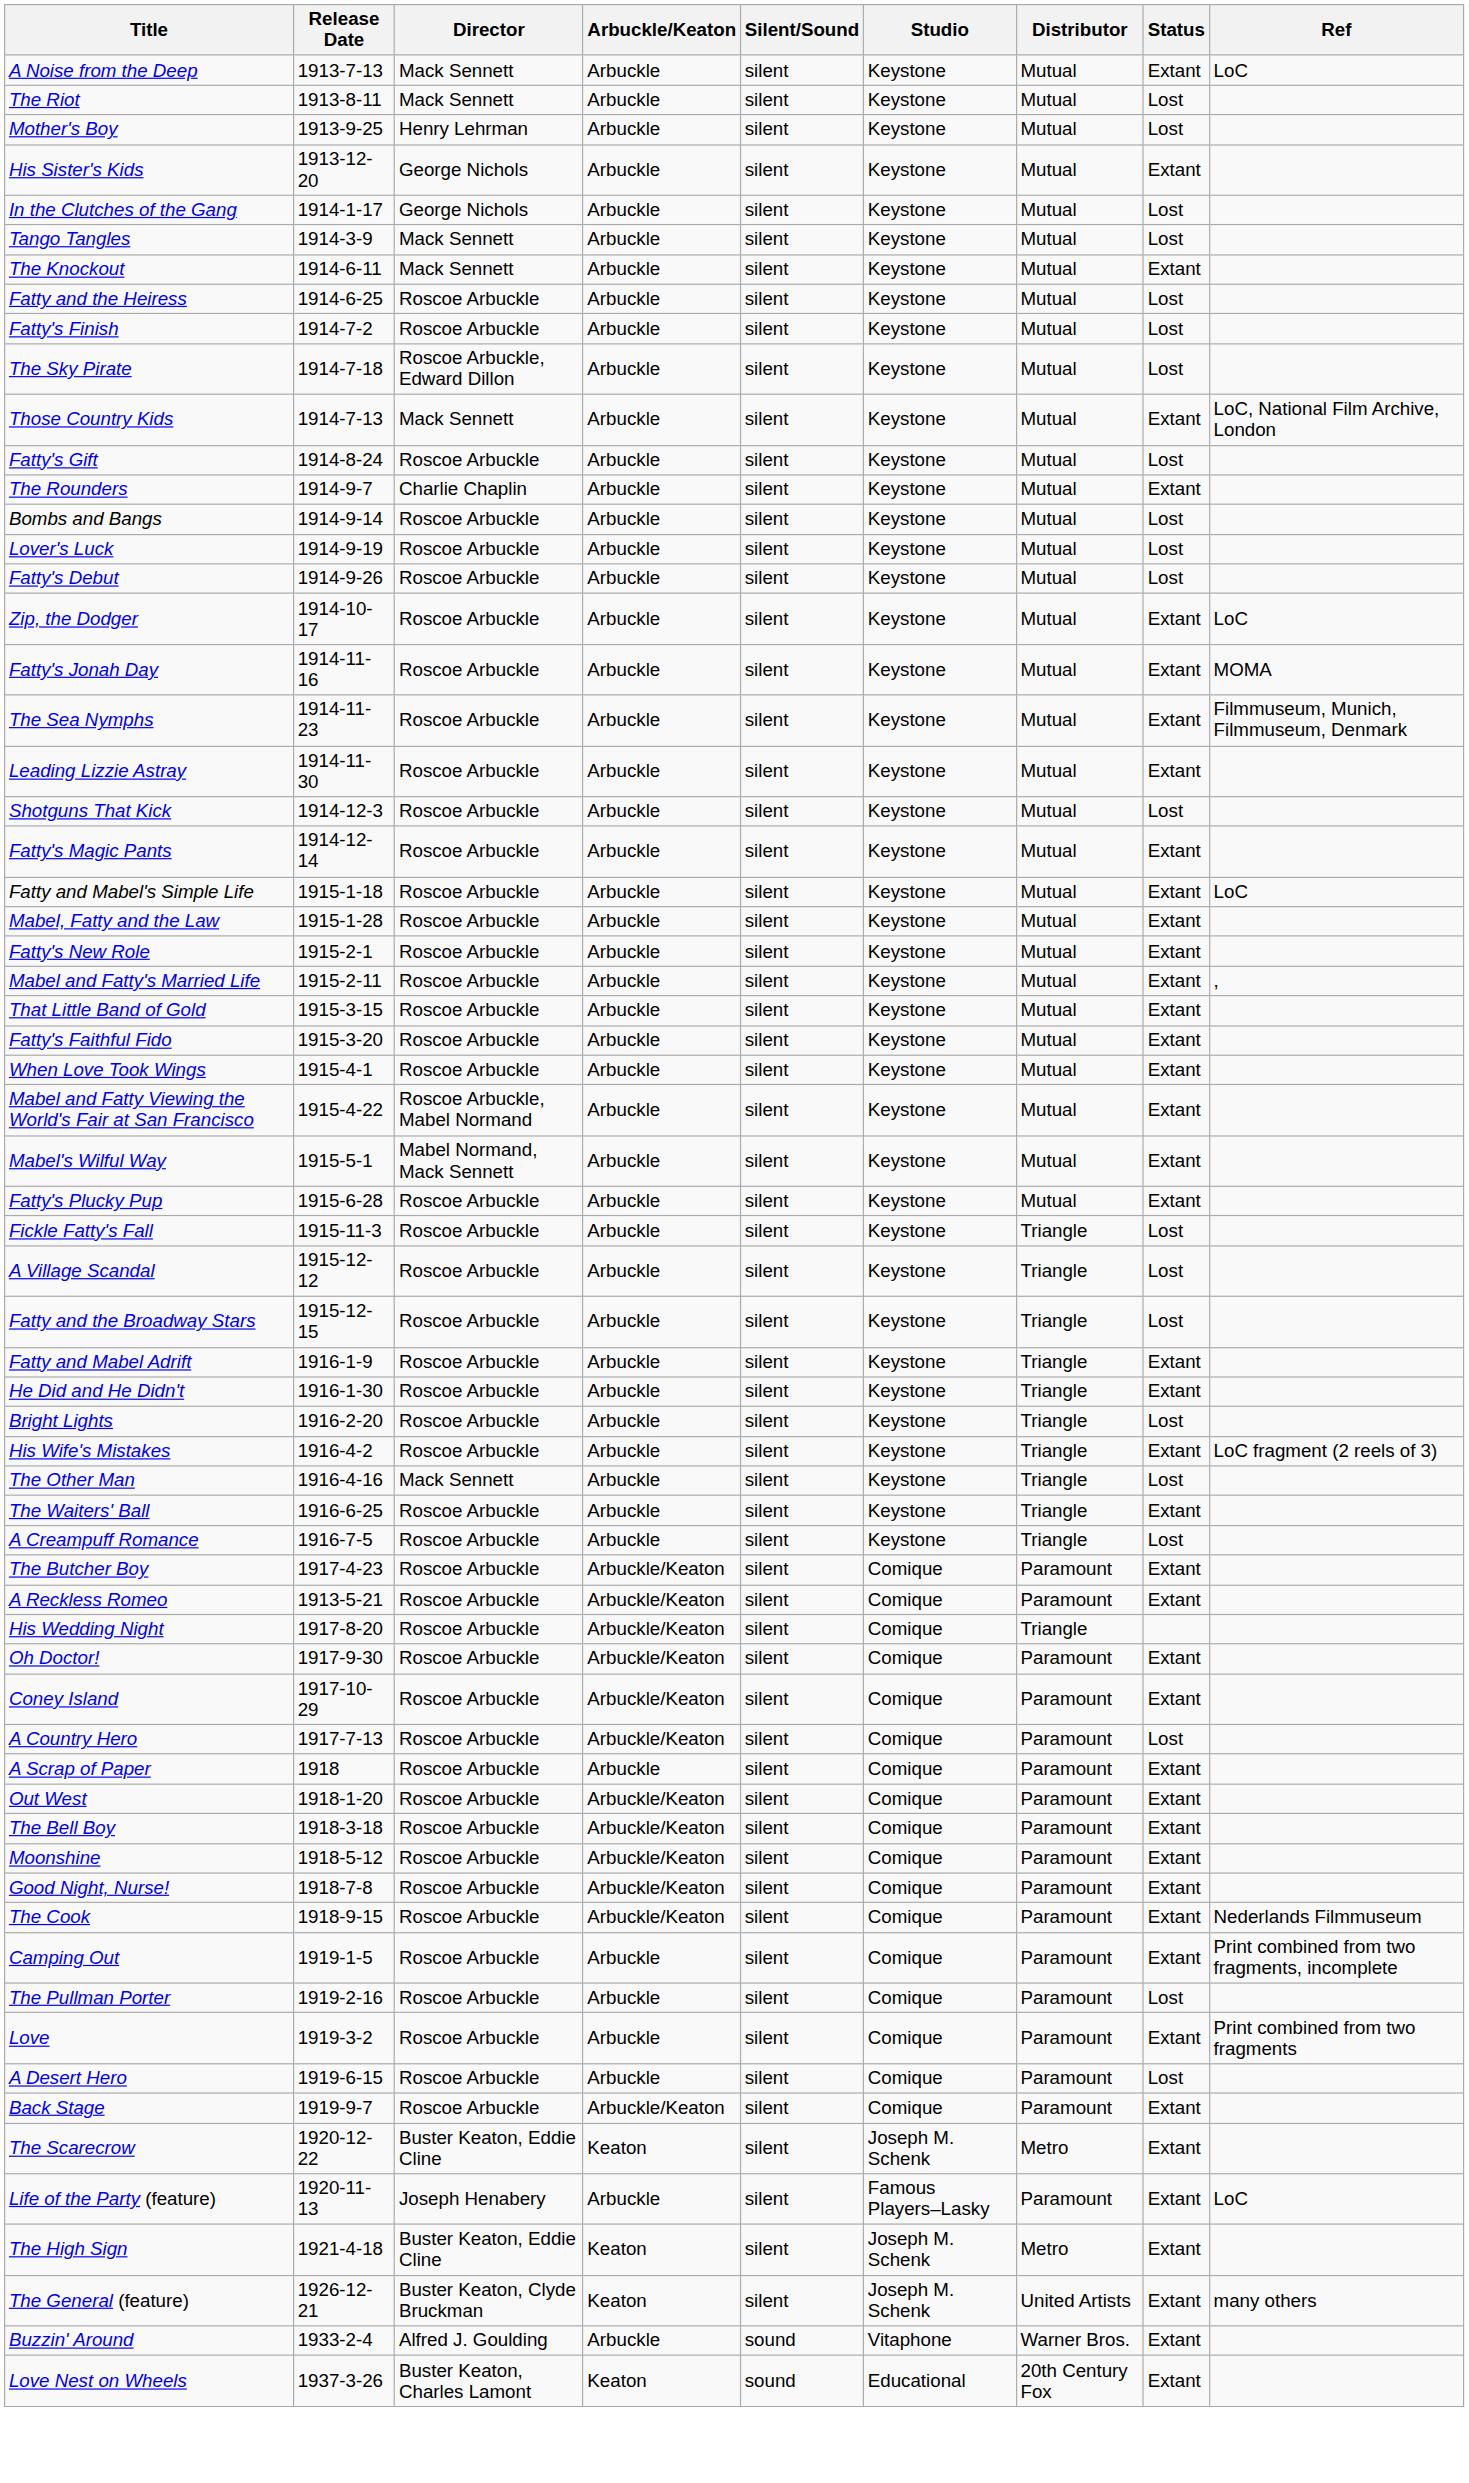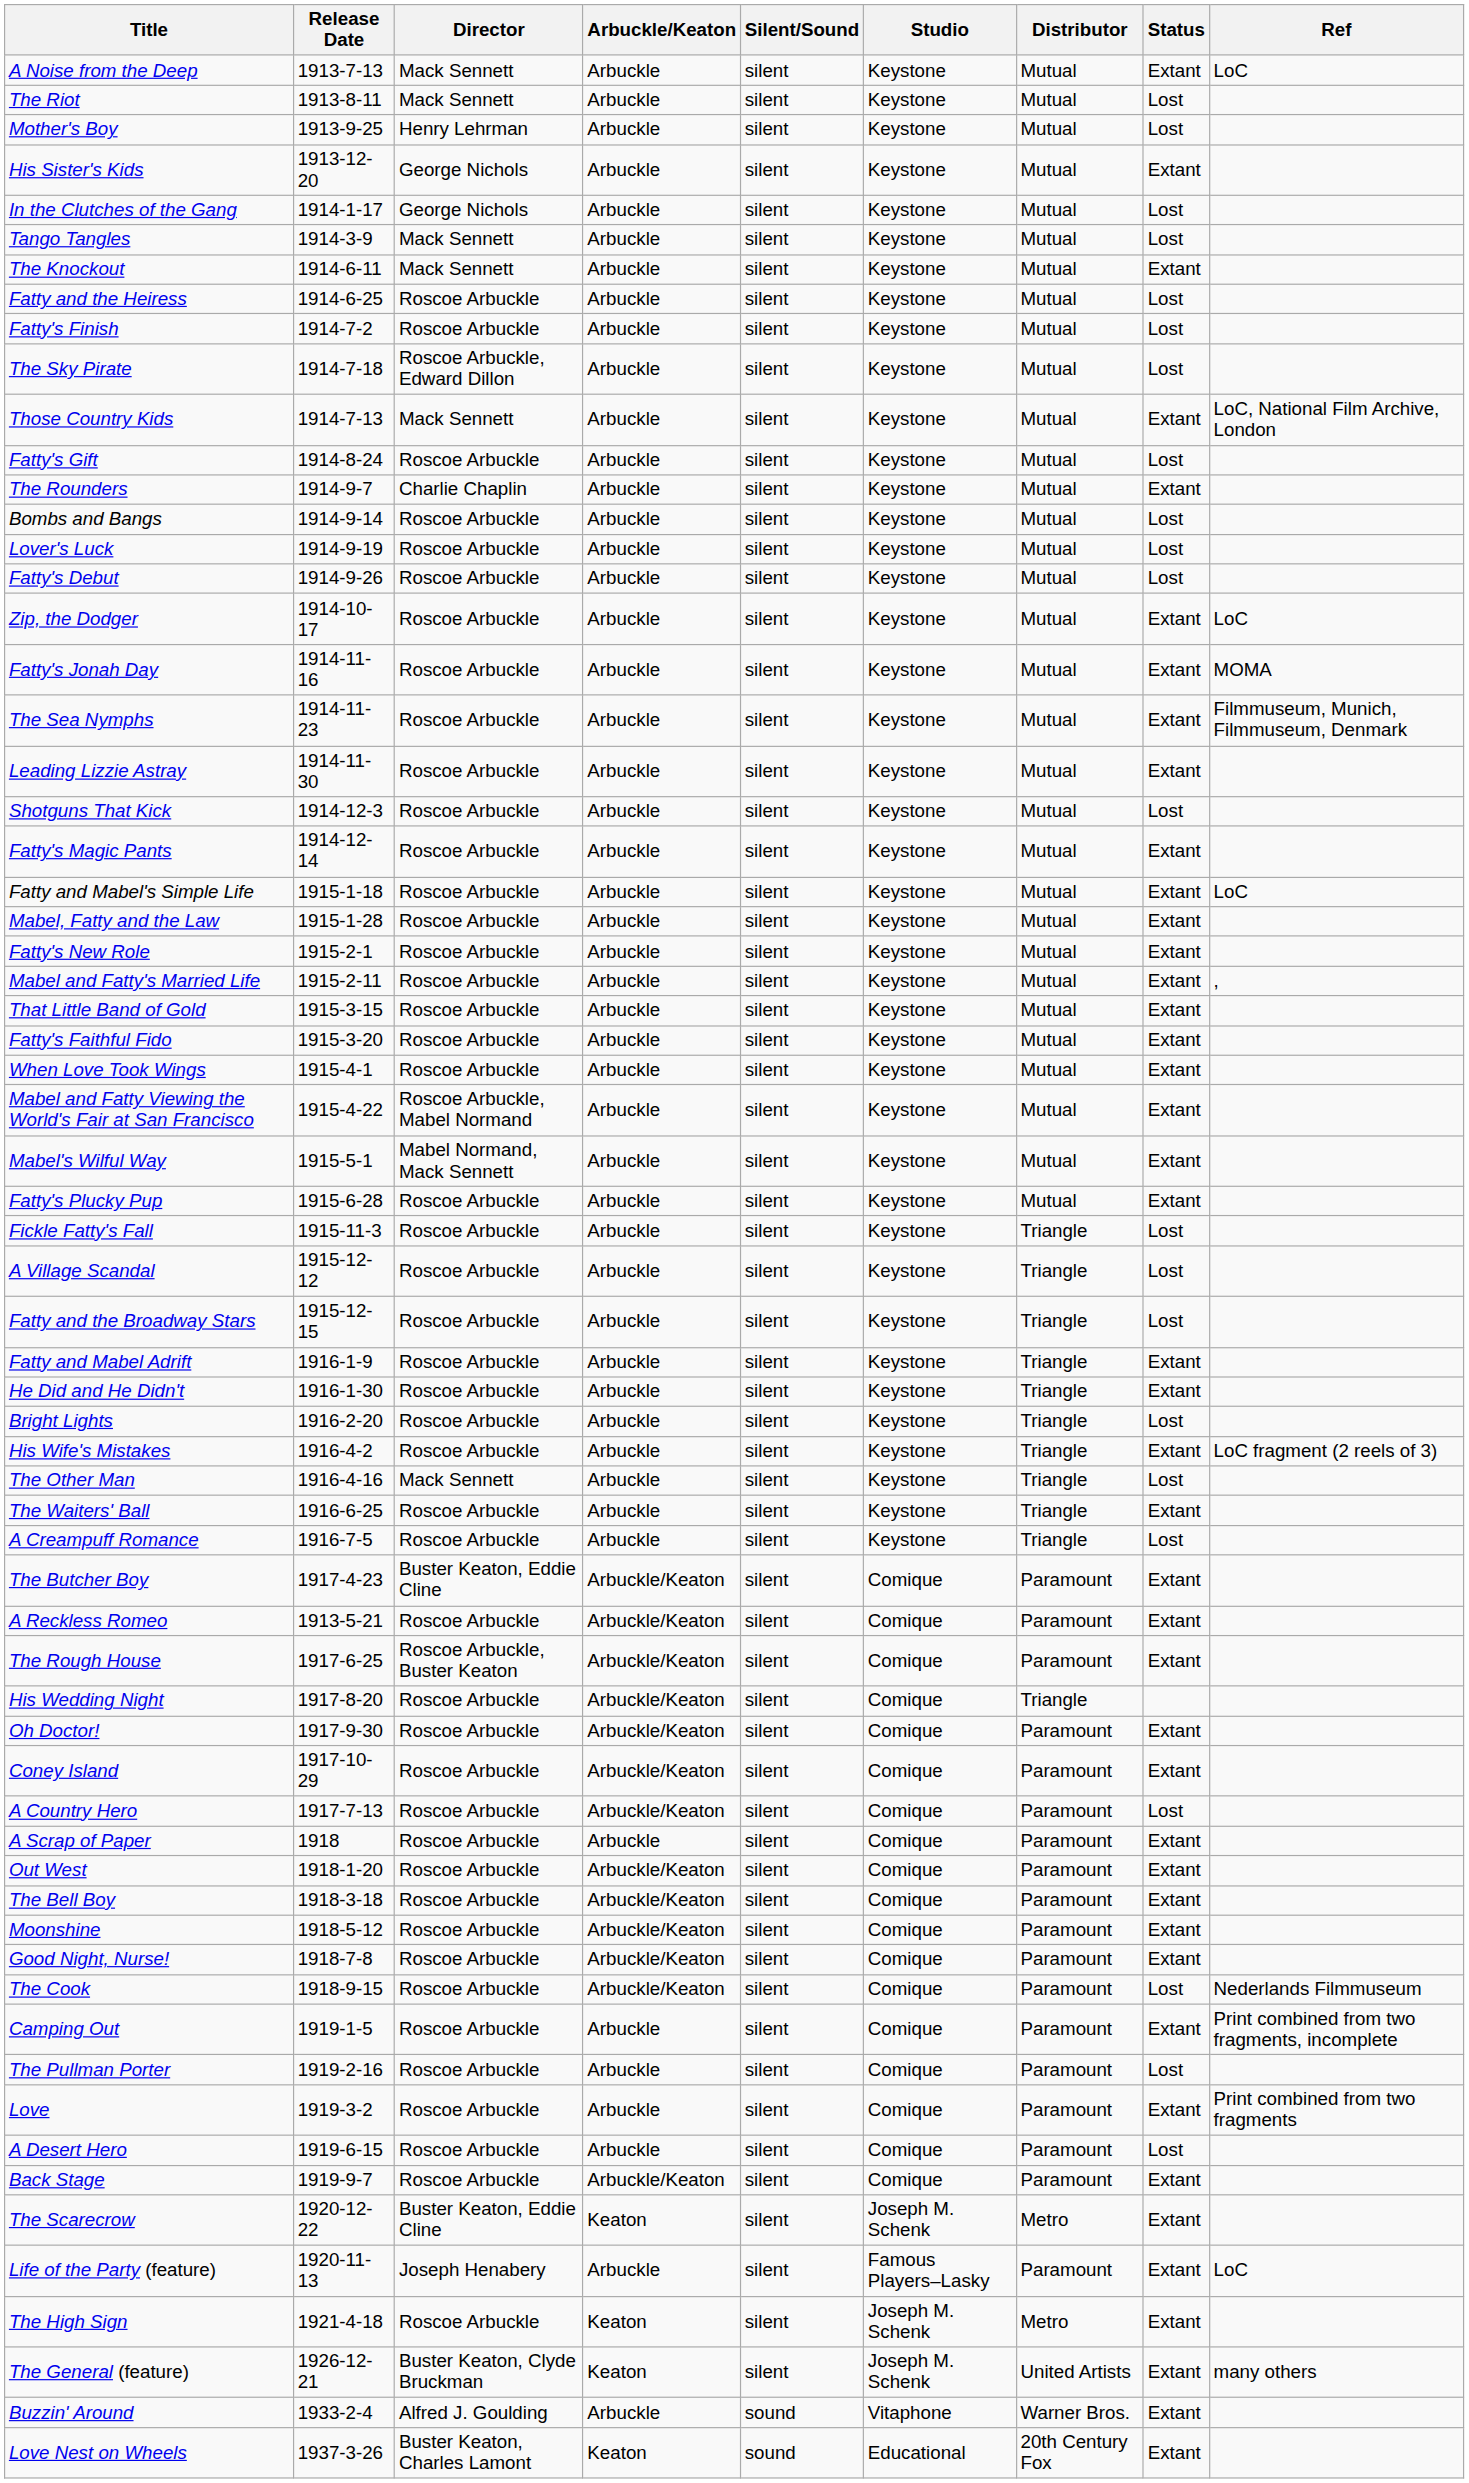The Butcher Boy | Director: Roscoe Arbuckle -> Buster Keaton, Eddie Cline
+ row: The Rough House | 1917-6-25 | Roscoe Arbuckle, Buster Keaton | Arbuckle/Keaton | silent | Comique | Paramount | Extant
The Cook | Status: Extant -> Lost
The High Sign | Director: Buster Keaton, Eddie Cline -> Roscoe Arbuckle
